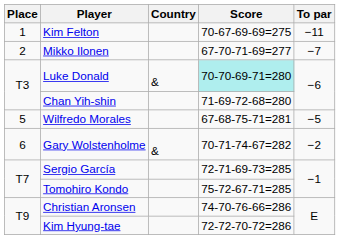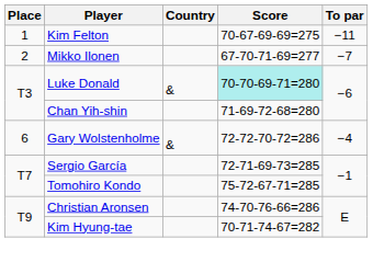- row: 5 | Wilfredo Morales | 67-68-75-71=281 | −5
Gary Wolstenholme | Score: 70-71-74-67=282 -> 72-72-70-72=286
Gary Wolstenholme | To par: −2 -> −4
Kim Hyung-tae | Score: 72-72-70-72=286 -> 70-71-74-67=282
